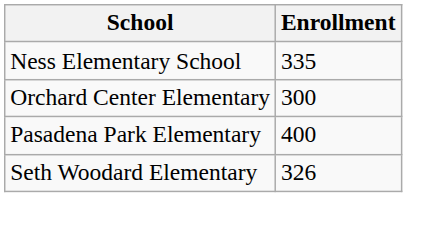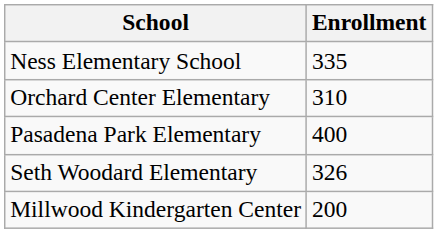Orchard Center Elementary | Enrollment: 300 -> 310
+ row: Millwood Kindergarten Center | 200
